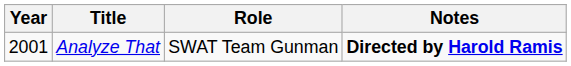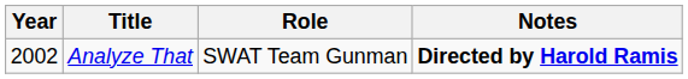Analyze That | Year: 2001 -> 2002
